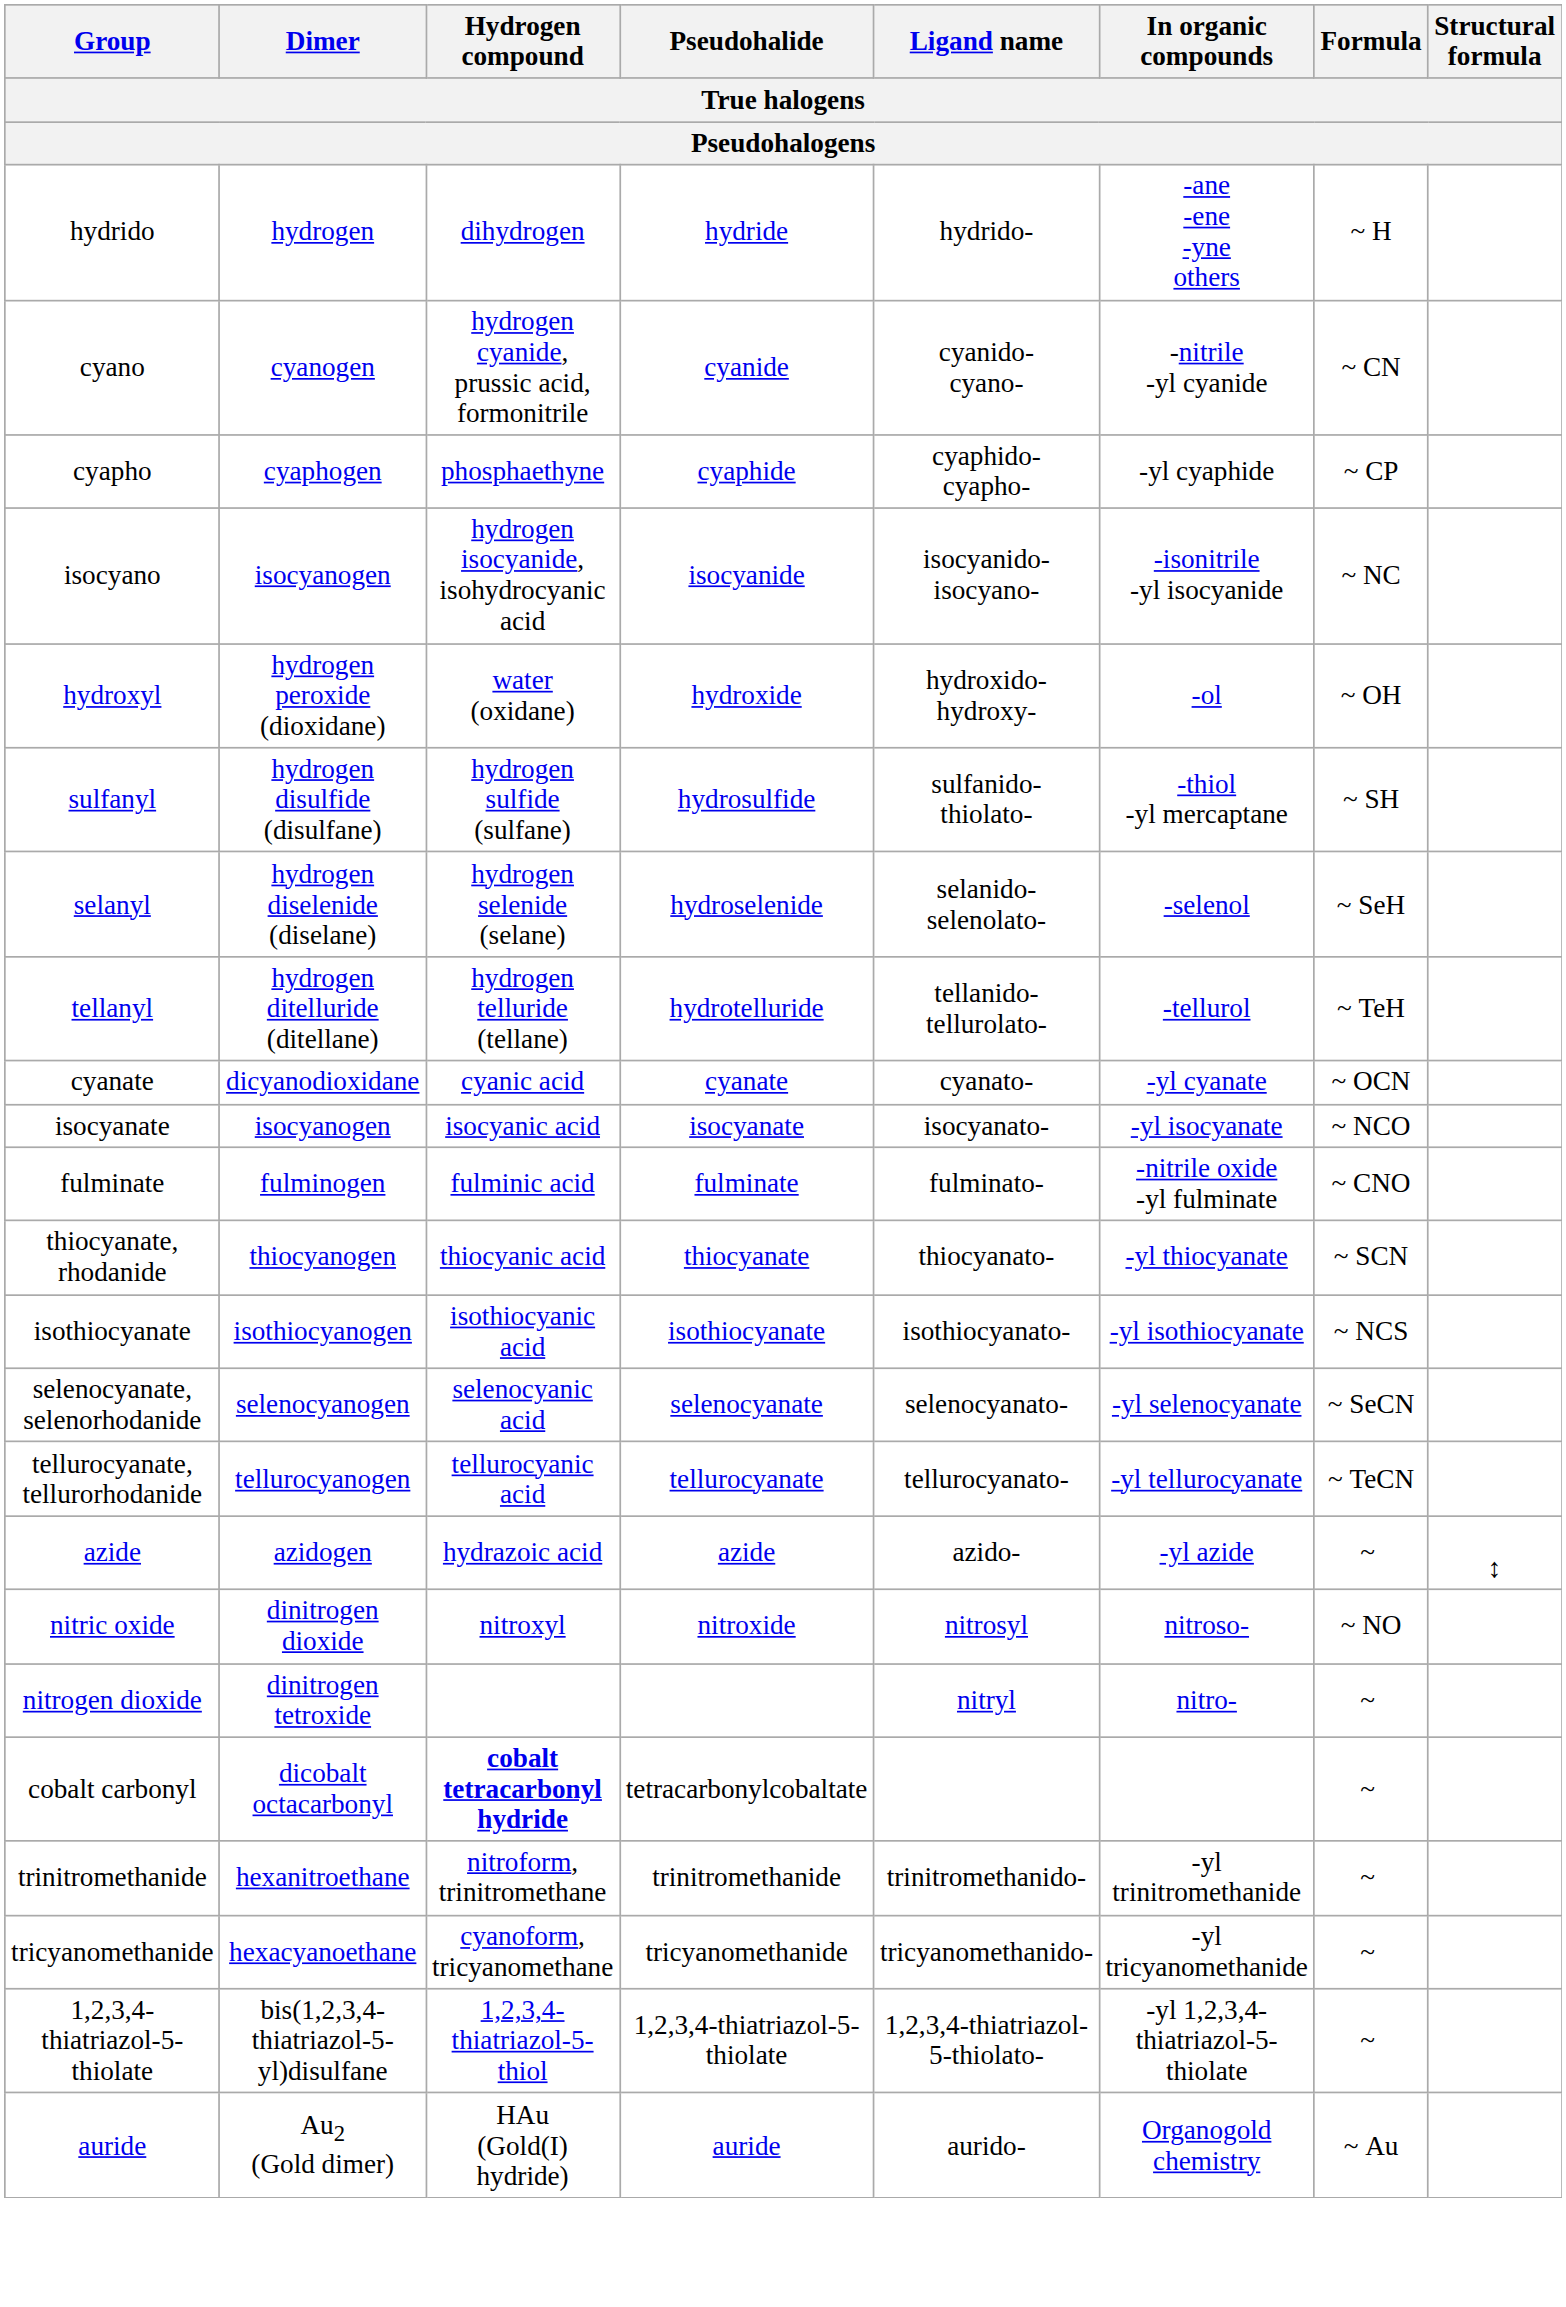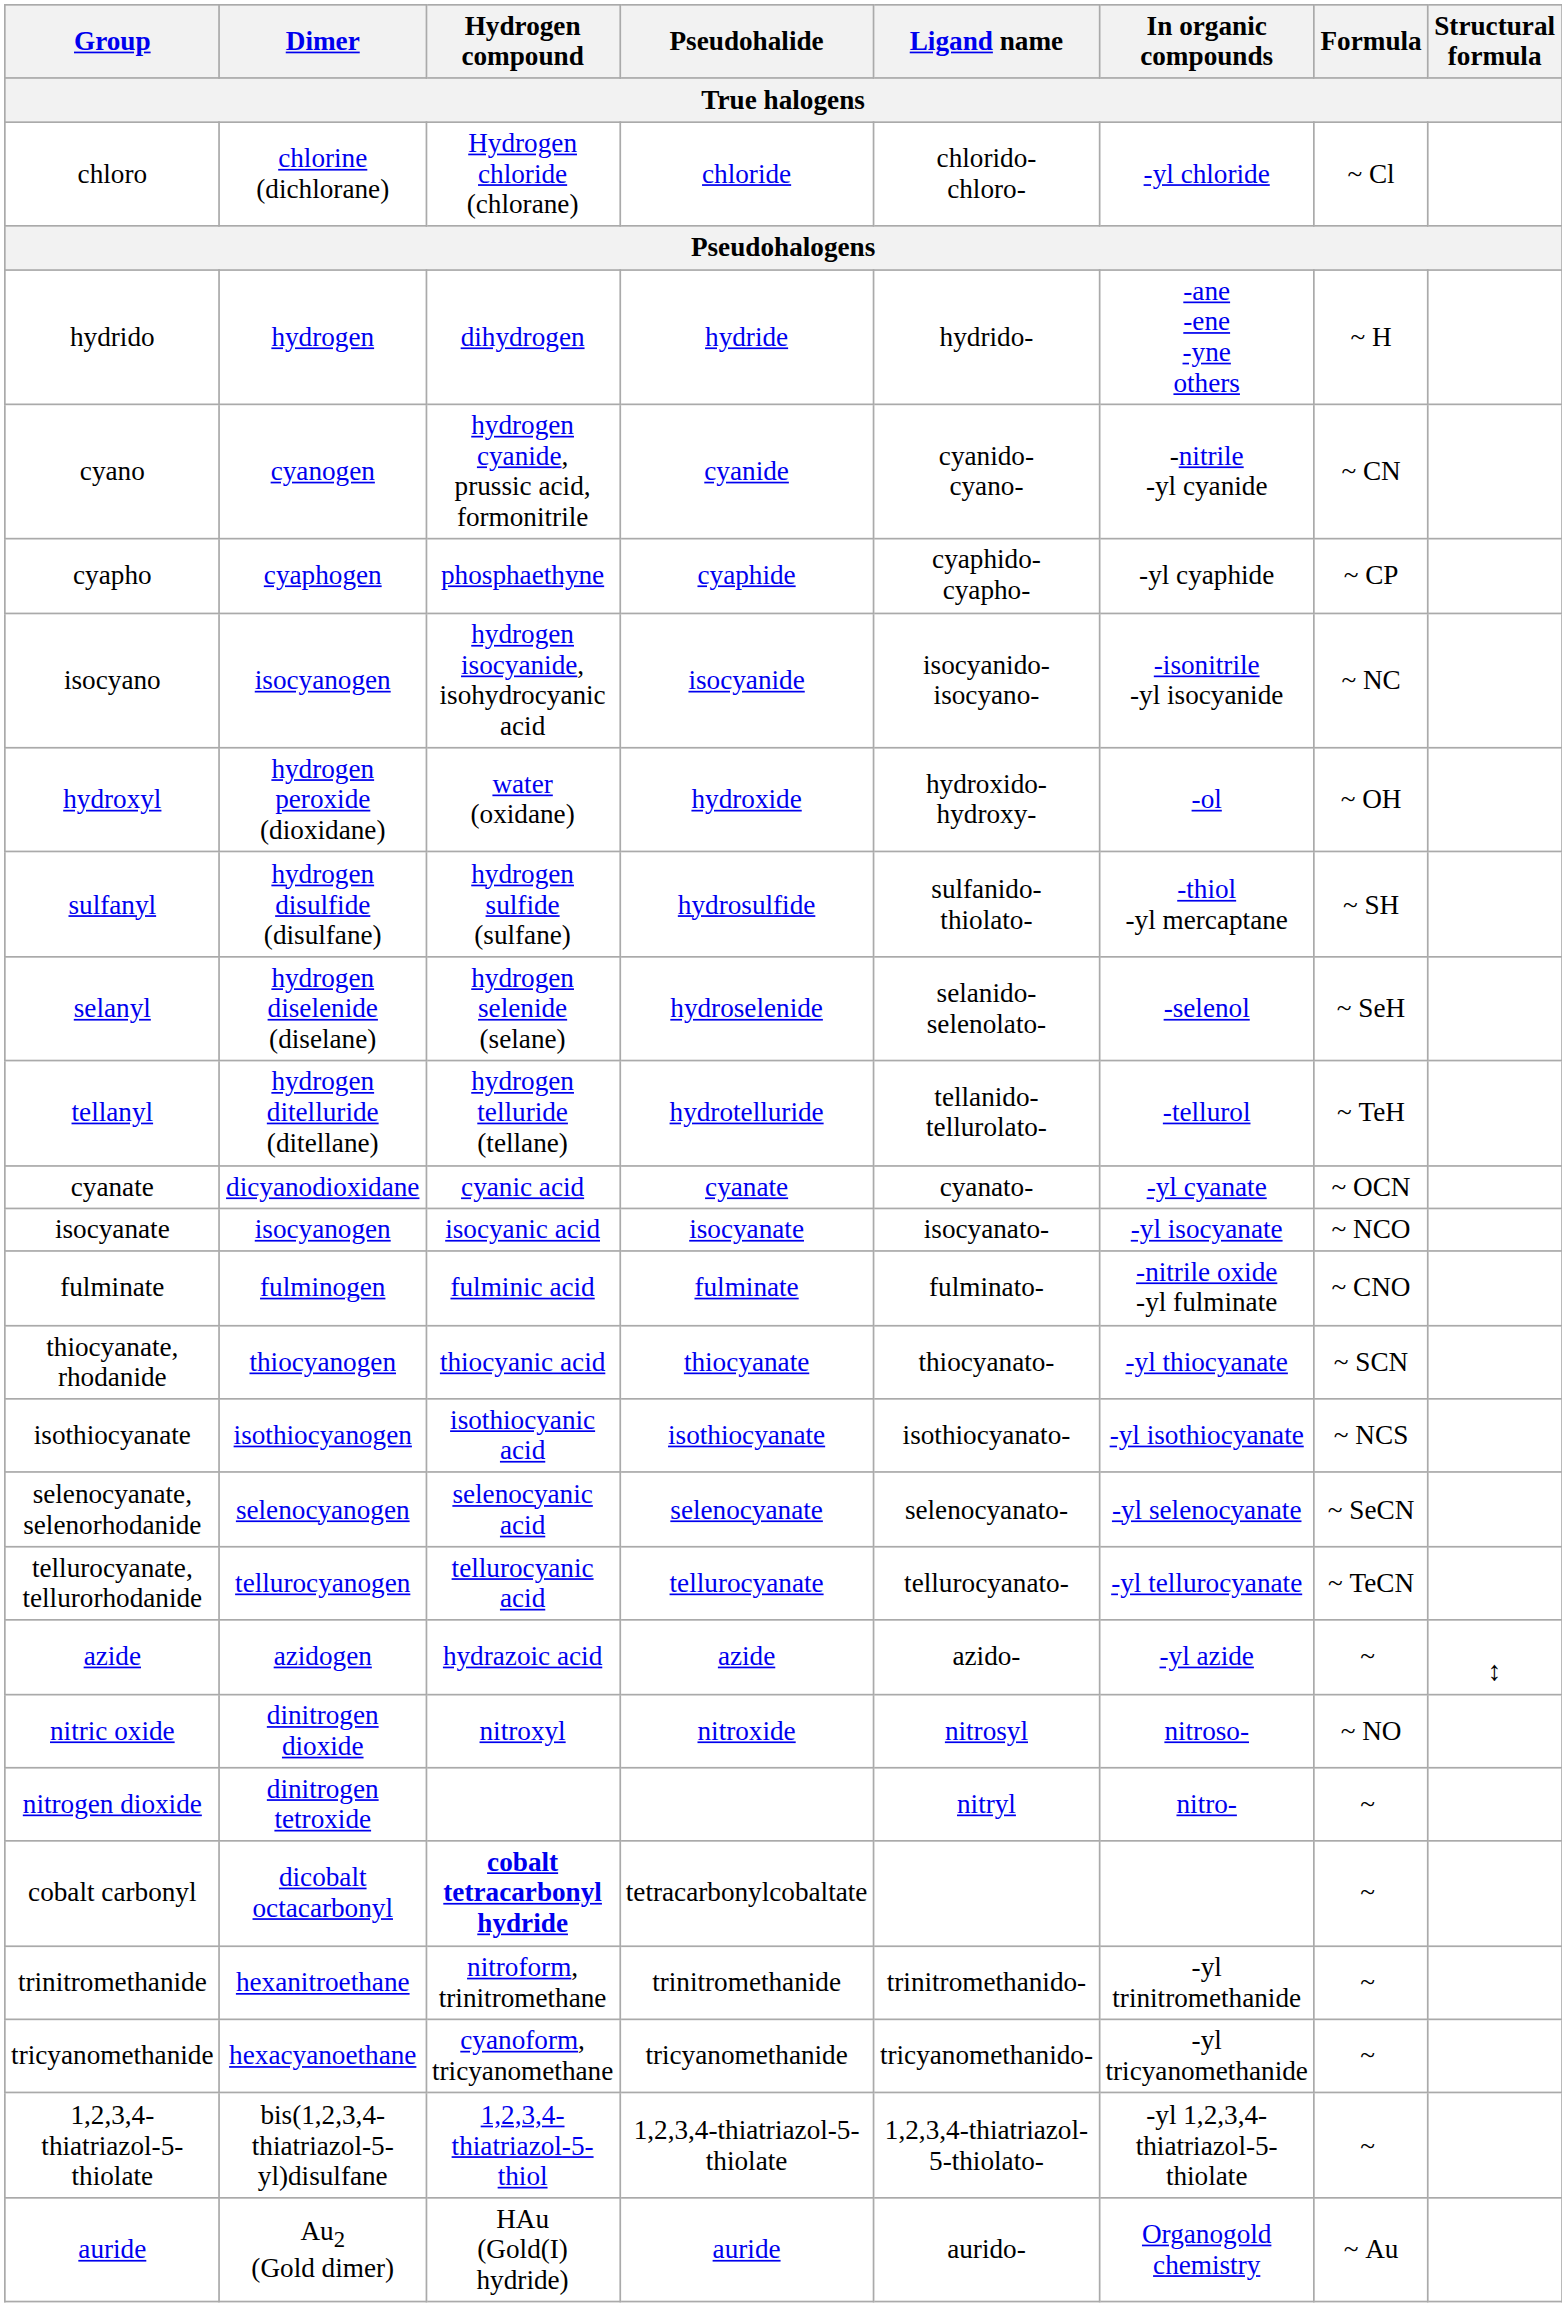+ row: chloro | chlorine (dichlorane) | Hydrogen chloride (chlorane) | chloride | chlorido- chloro- | -yl chloride | ~ Cl
